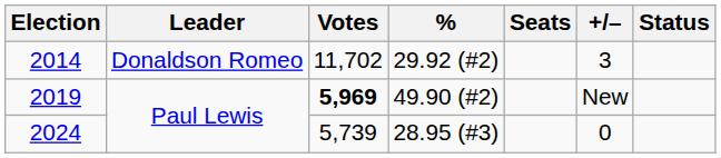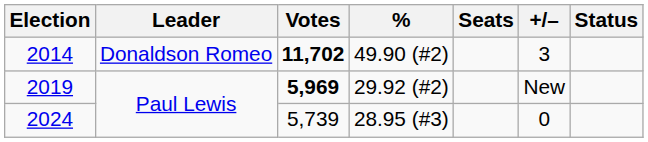2014 | Votes: normal -> bold
2014 | %: 29.92 (#2) -> 49.90 (#2)
2019 | %: 49.90 (#2) -> 29.92 (#2)
